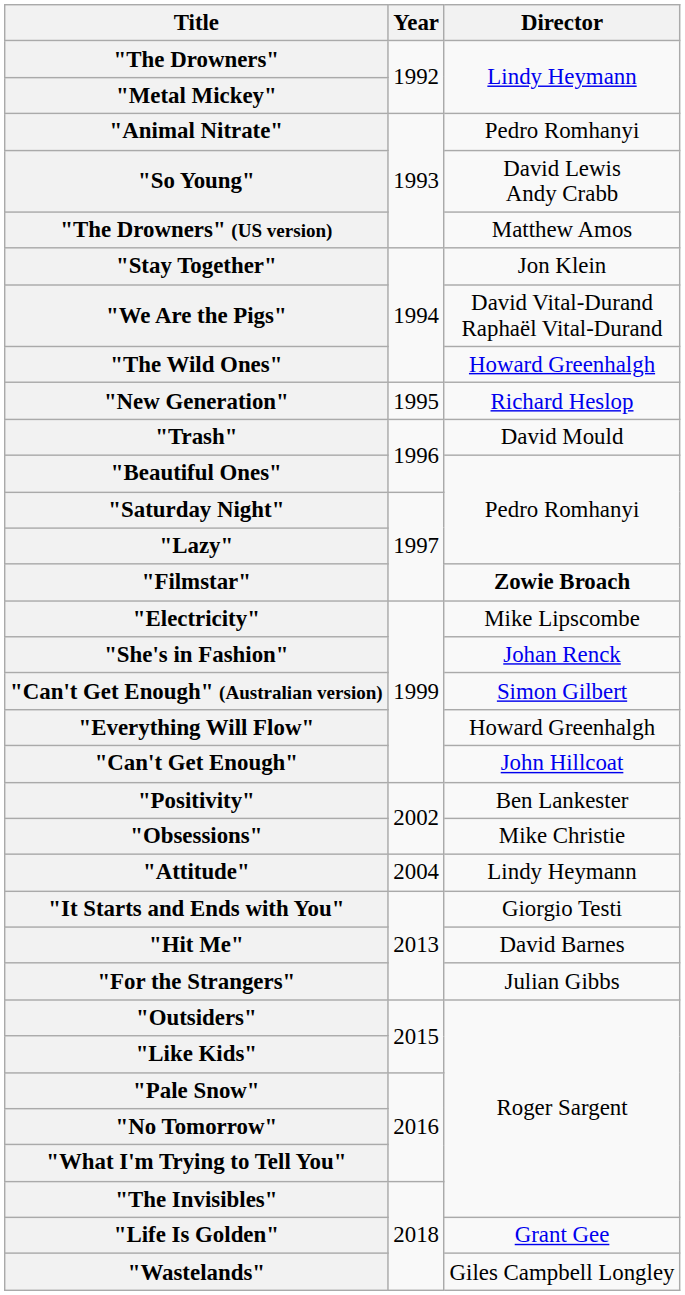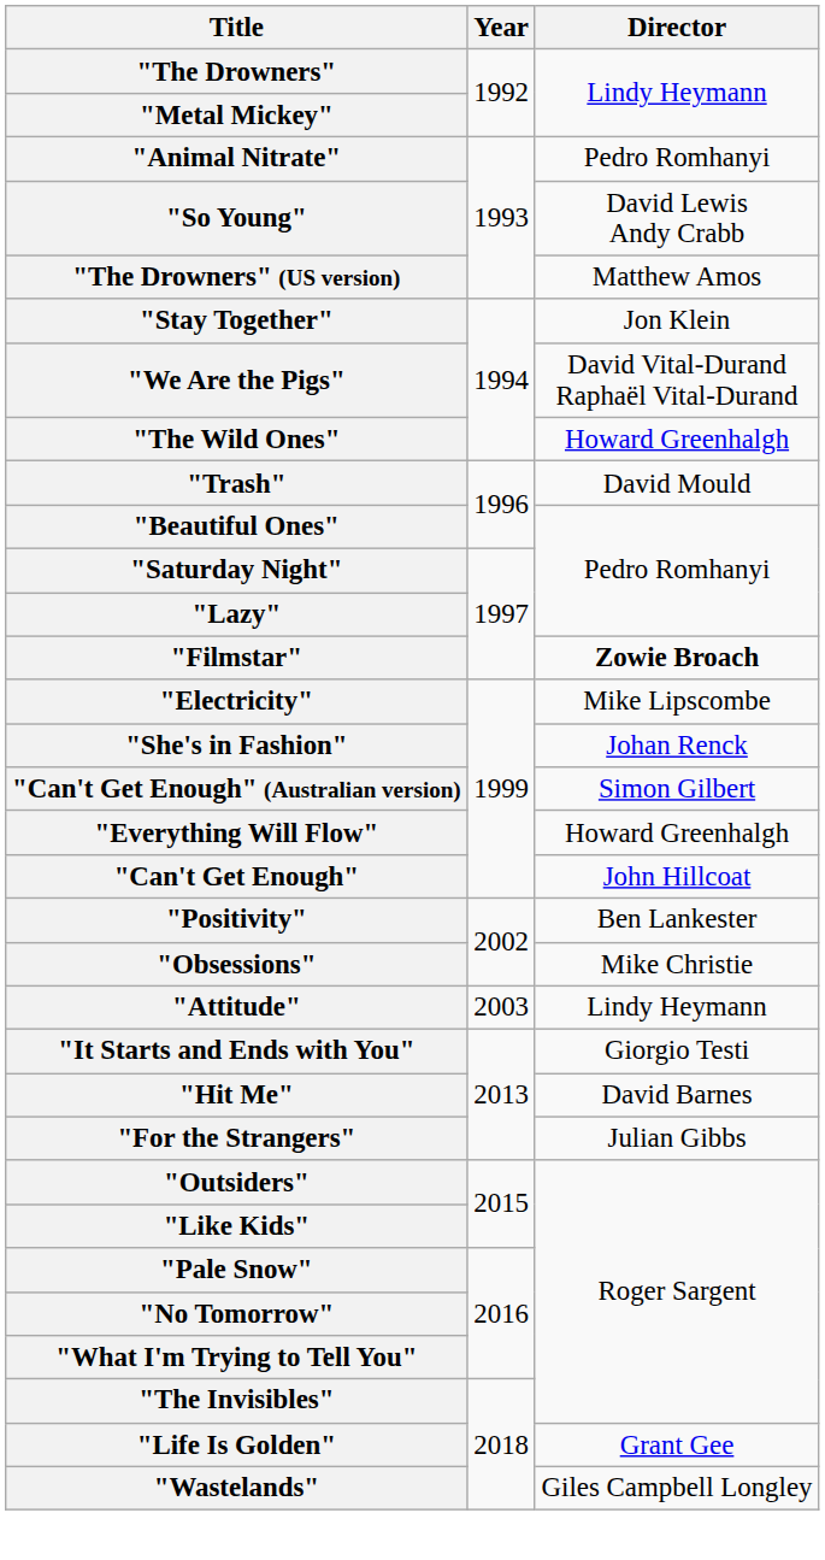- row: "New Generation" | 1995 | Richard Heslop
"Attitude" | Year: 2004 -> 2003
